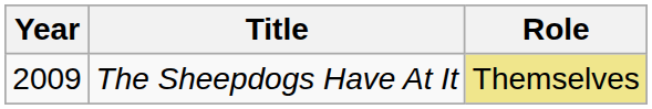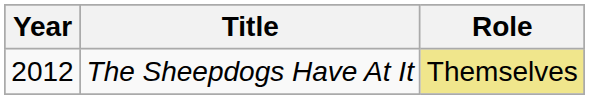The Sheepdogs Have At It | Year: 2009 -> 2012
